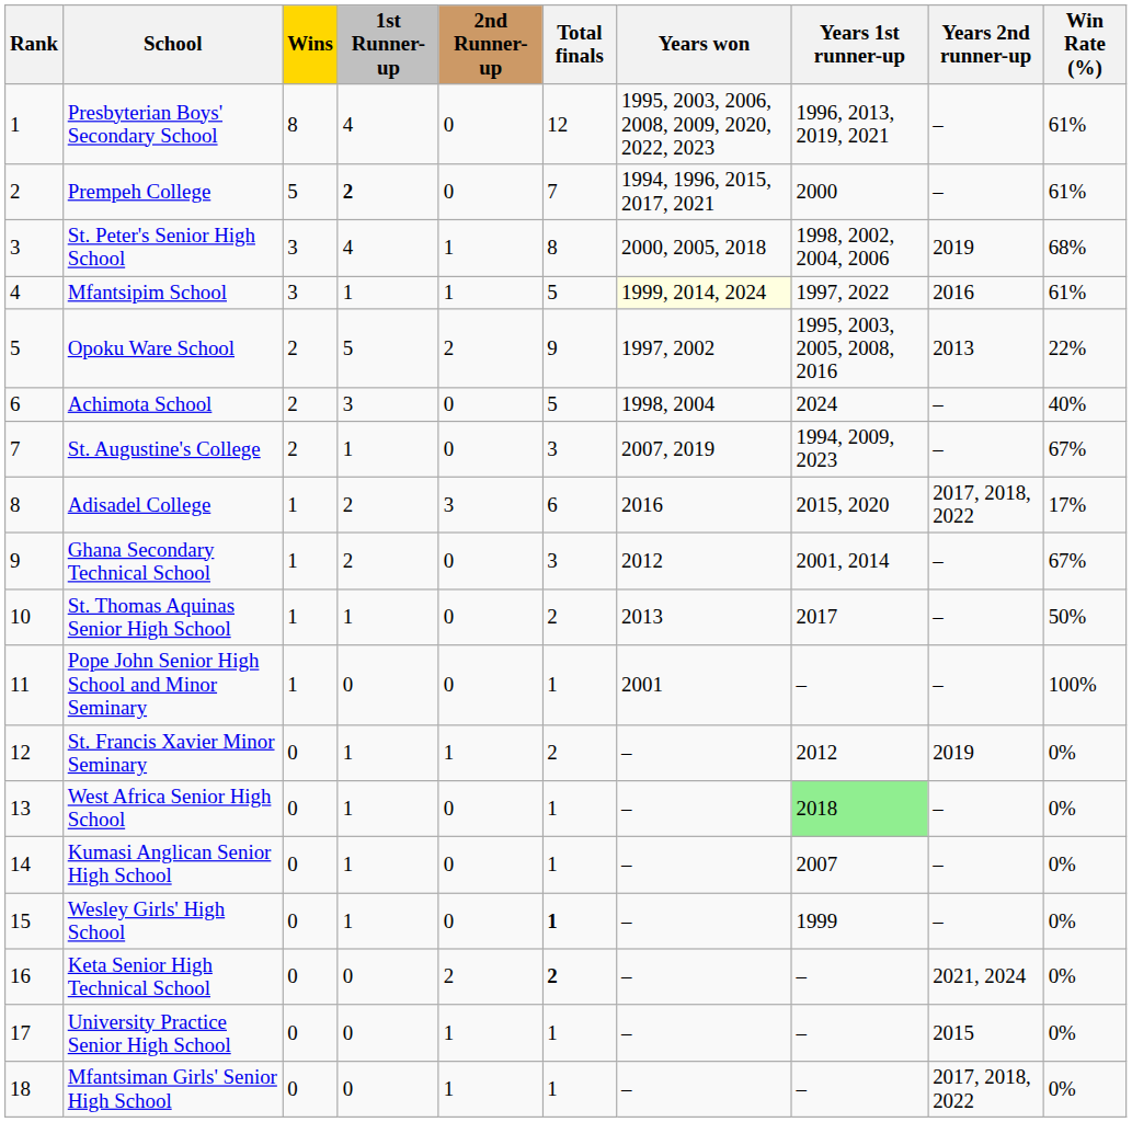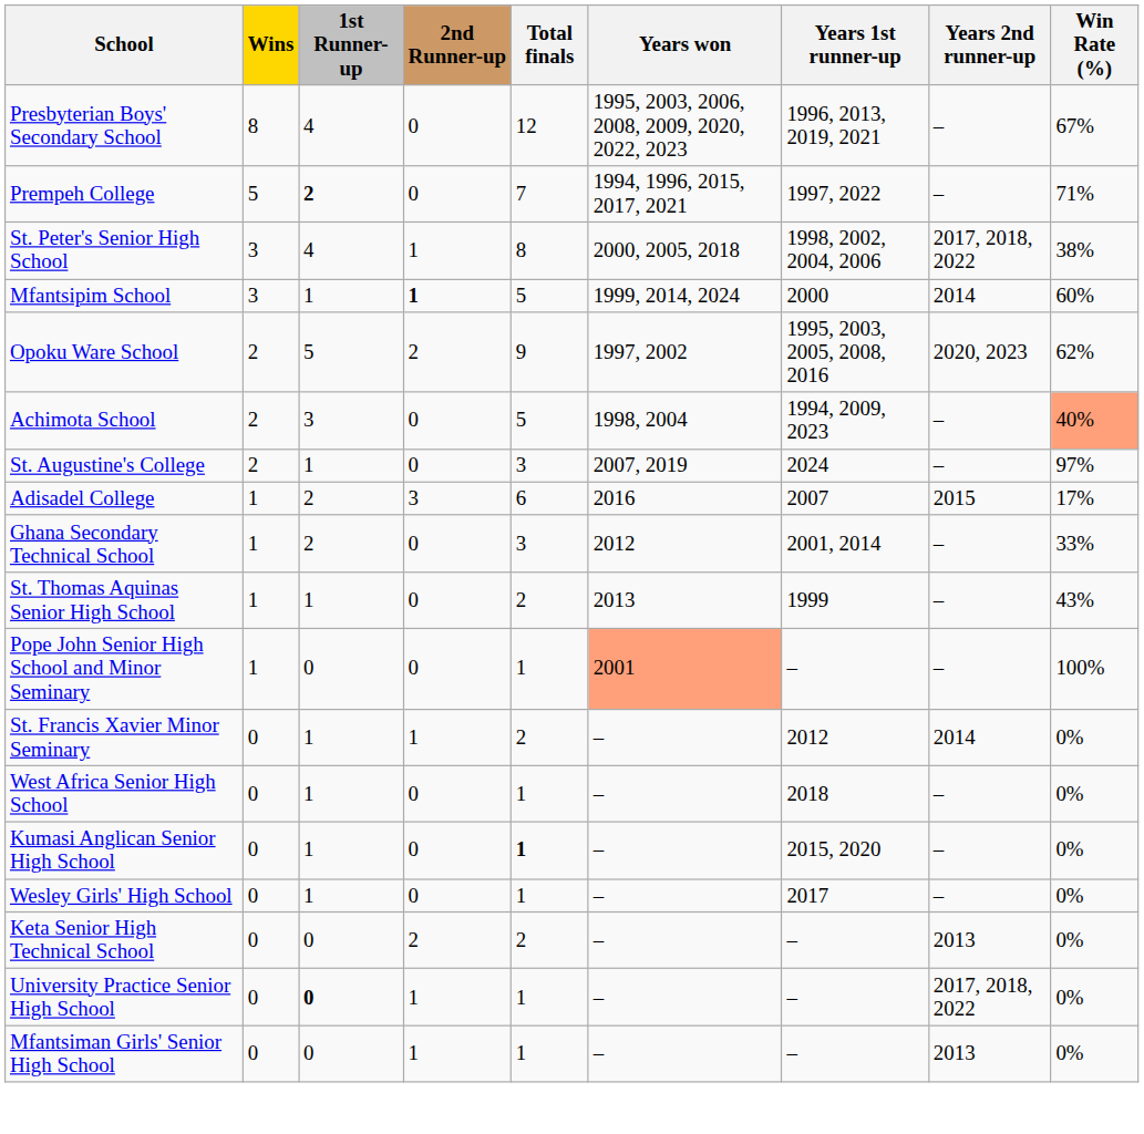- column: Rank | 1 | 2 | 3 | 4 | 5 | 6 | 7 | 8 | 9 | 10 | 11 | 12 | 13 | 14 | 15 | 16 | 17 | 18
Presbyterian Boys' Secondary School | Win Rate (%): 61% -> 67%
Prempeh College | Years 1st runner-up: 2000 -> 1997, 2022
Prempeh College | Win Rate (%): 61% -> 71%
St. Peter's Senior High School | Years 2nd runner-up: 2019 -> 2017, 2018, 2022
St. Peter's Senior High School | Win Rate (%): 68% -> 38%
Mfantsipim School | 2nd Runner-up: normal -> bold
Mfantsipim School | Years won: lightyellow background -> no background
Mfantsipim School | Years 1st runner-up: 1997, 2022 -> 2000
Mfantsipim School | Years 2nd runner-up: 2016 -> 2014
Mfantsipim School | Win Rate (%): 61% -> 60%
Opoku Ware School | Years 2nd runner-up: 2013 -> 2020, 2023
Opoku Ware School | Win Rate (%): 22% -> 62%
Achimota School | Years 1st runner-up: 2024 -> 1994, 2009, 2023
Achimota School | Win Rate (%): no background -> lightsalmon background
St. Augustine's College | Years 1st runner-up: 1994, 2009, 2023 -> 2024
St. Augustine's College | Win Rate (%): 67% -> 97%
Adisadel College | Years 1st runner-up: 2015, 2020 -> 2007
Adisadel College | Years 2nd runner-up: 2017, 2018, 2022 -> 2015
Ghana Secondary Technical School | Win Rate (%): 67% -> 33%
St. Thomas Aquinas Senior High School | Years 1st runner-up: 2017 -> 1999
St. Thomas Aquinas Senior High School | Win Rate (%): 50% -> 43%
Pope John Senior High School and Minor Seminary | Years won: no background -> lightsalmon background
St. Francis Xavier Minor Seminary | Years 2nd runner-up: 2019 -> 2014
West Africa Senior High School | Years 1st runner-up: lightgreen background -> no background
Kumasi Anglican Senior High School | Total finals: normal -> bold
Kumasi Anglican Senior High School | Years 1st runner-up: 2007 -> 2015, 2020
Wesley Girls' High School | Total finals: bold -> normal
Wesley Girls' High School | Years 1st runner-up: 1999 -> 2017
Keta Senior High Technical School | Total finals: bold -> normal
Keta Senior High Technical School | Years 2nd runner-up: 2021, 2024 -> 2013
University Practice Senior High School | 1st Runner-up: normal -> bold
University Practice Senior High School | Years 2nd runner-up: 2015 -> 2017, 2018, 2022
Mfantsiman Girls' Senior High School | Years 2nd runner-up: 2017, 2018, 2022 -> 2013
